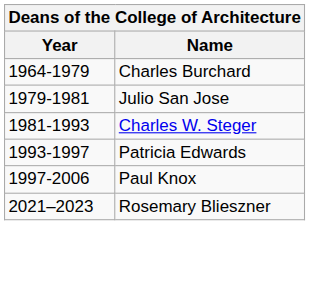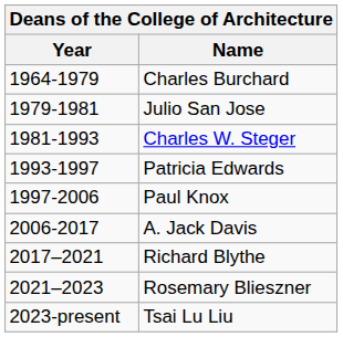+ row: 2006-2017 | A. Jack Davis
+ row: 2017–2021 | Richard Blythe
+ row: 2023-present | Tsai Lu Liu
